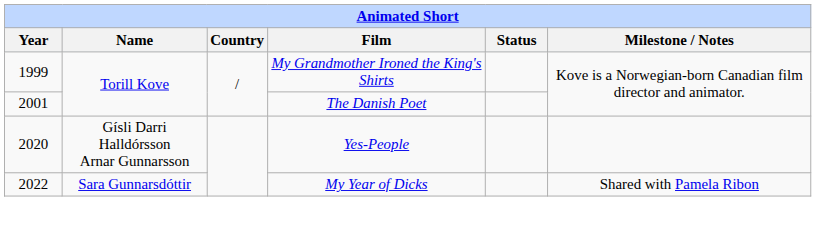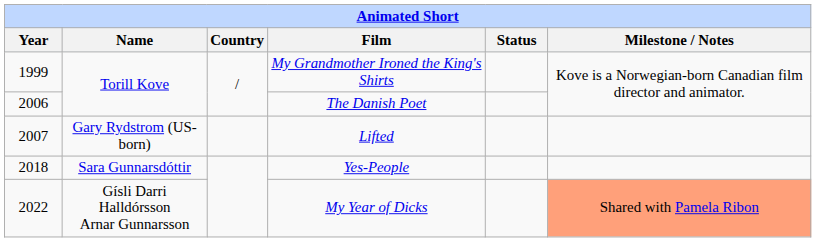The Danish Poet | Year: 2001 -> 2006
+ row: 2007 | Gary Rydstrom (US-born) | Lifted
Yes-People | Year: 2020 -> 2018
Yes-People | Name: Gísli Darri Halldórsson Arnar Gunnarsson -> Sara Gunnarsdóttir
My Year of Dicks | Name: Sara Gunnarsdóttir -> Gísli Darri Halldórsson Arnar Gunnarsson
My Year of Dicks | Milestone / Notes: no background -> lightsalmon background
